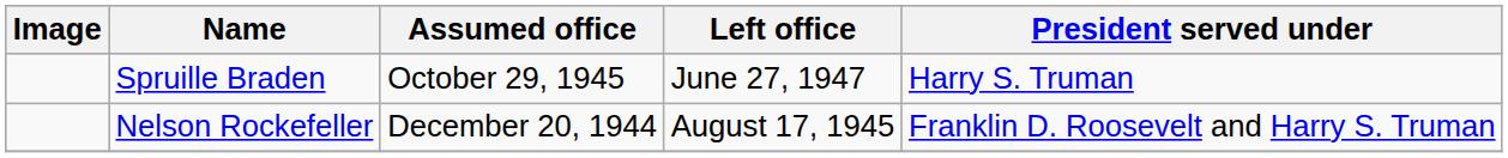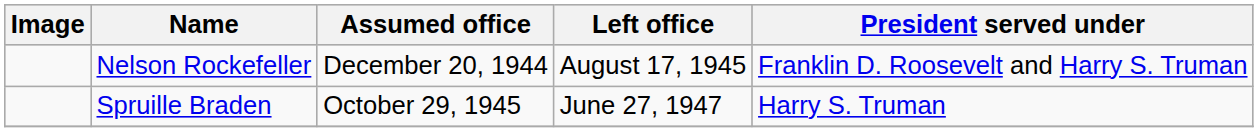rows swapped: Nelson Rockefeller <-> Spruille Braden
